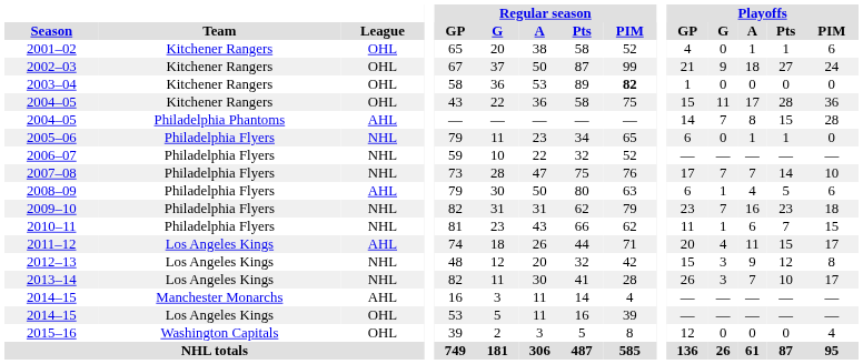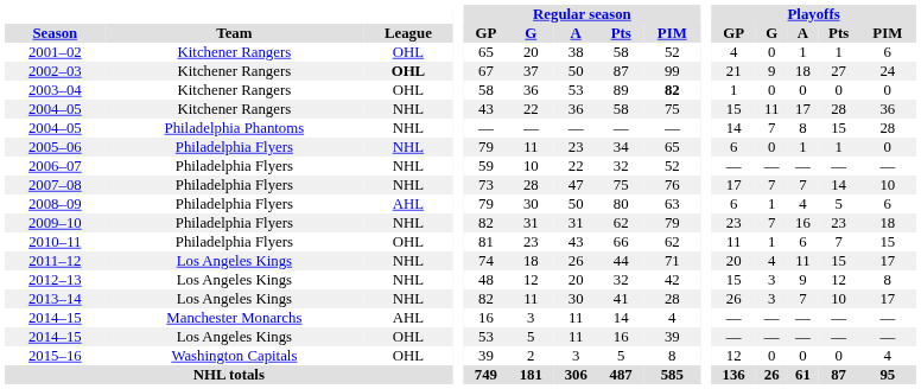2002–03 | League: normal -> bold
2004–05 / Kitchener Rangers | League: OHL -> NHL
2004–05 / Philadelphia Phantoms | League: AHL -> NHL
2010–11 | League: NHL -> OHL
2011–12 | League: AHL -> NHL
